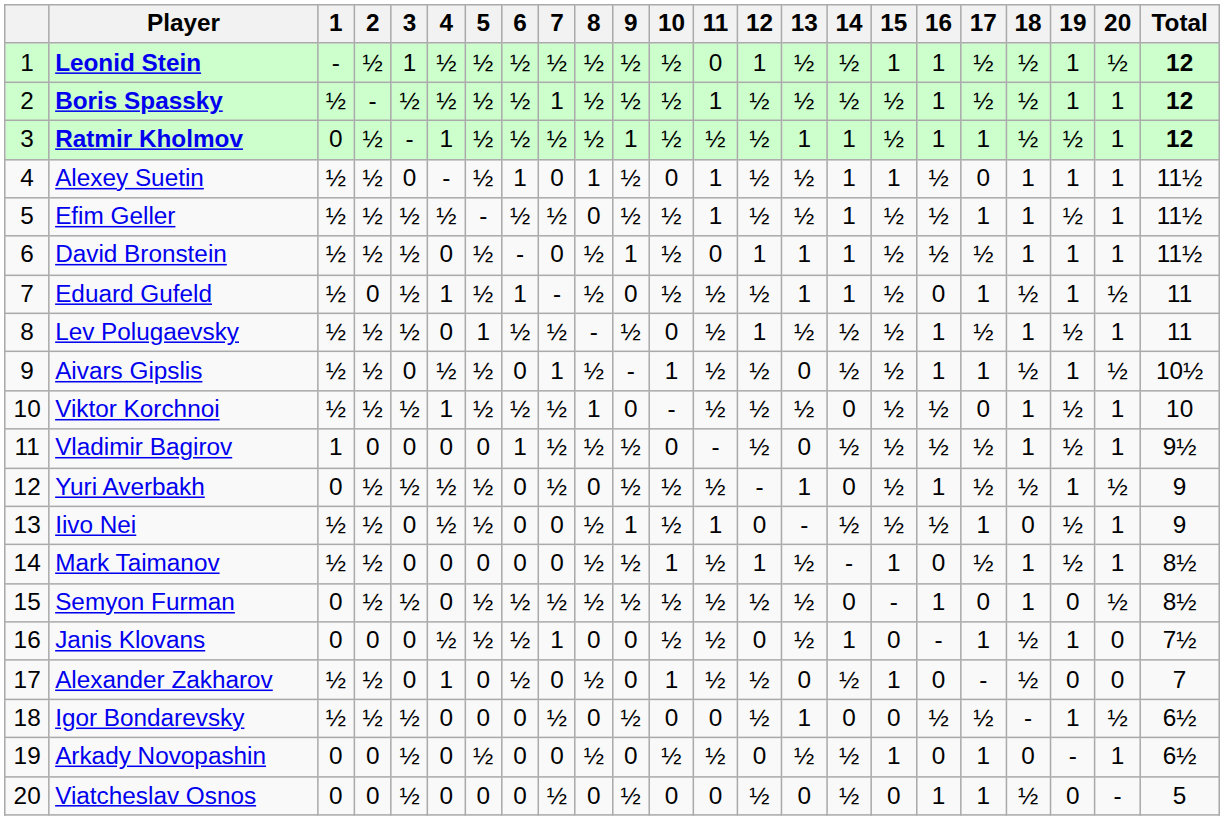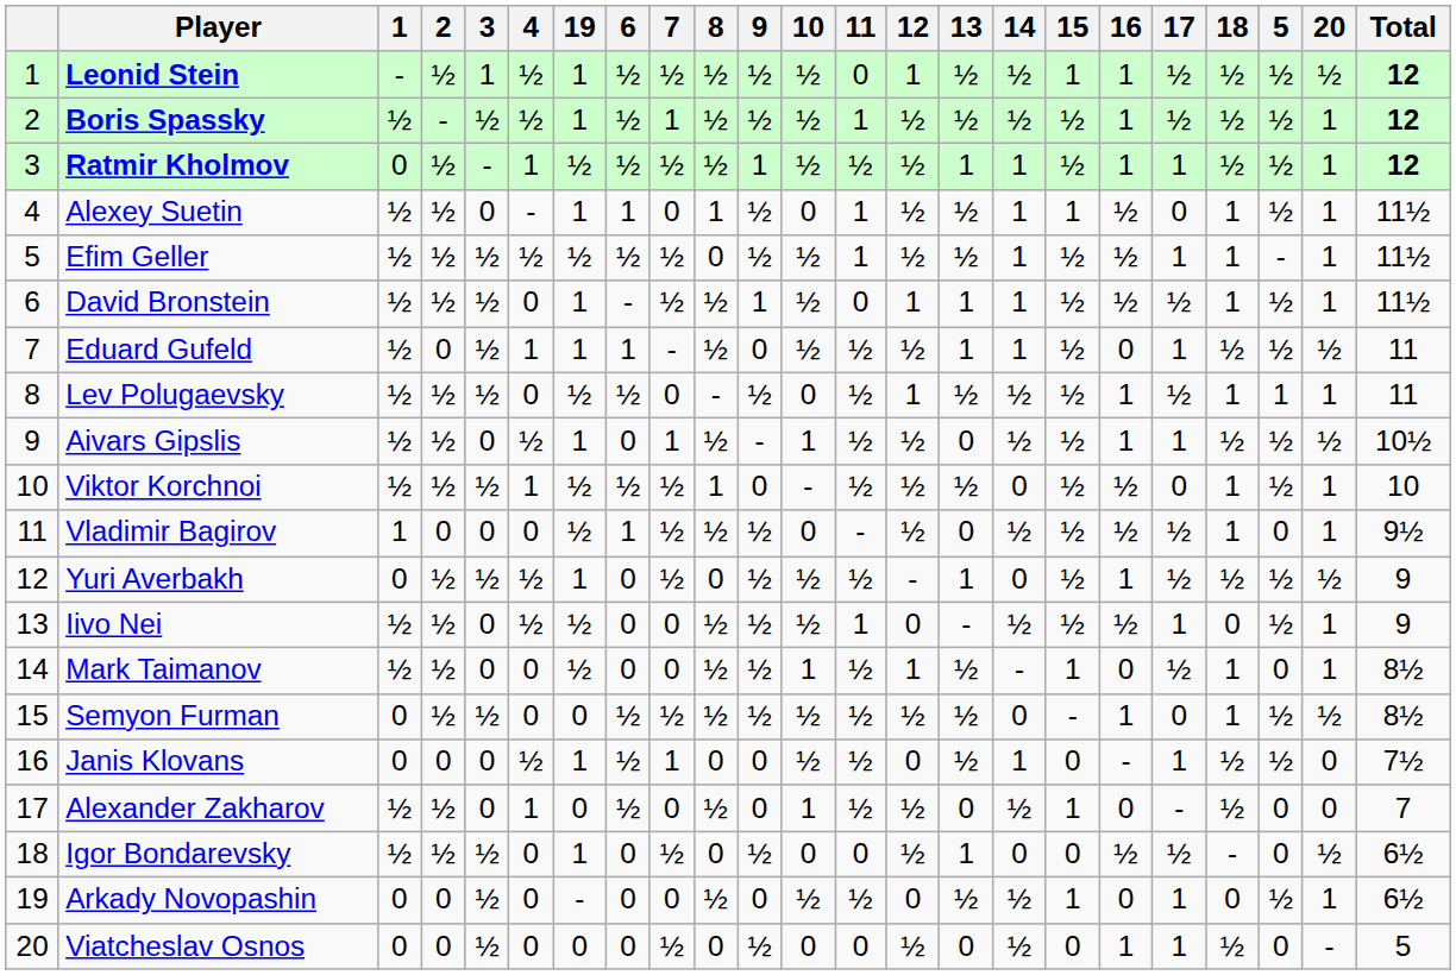columns swapped: 5 <-> 19
David Bronstein | 7: 0 -> ½
Lev Polugaevsky | 7: ½ -> 0
Iivo Nei | 9: 1 -> ½
